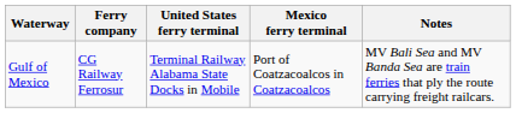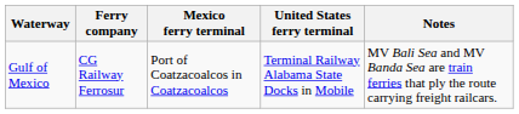columns swapped: Mexico ferry terminal <-> United States ferry terminal
